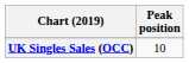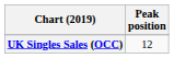UK Singles Sales (OCC) | Peak position: 10 -> 12
